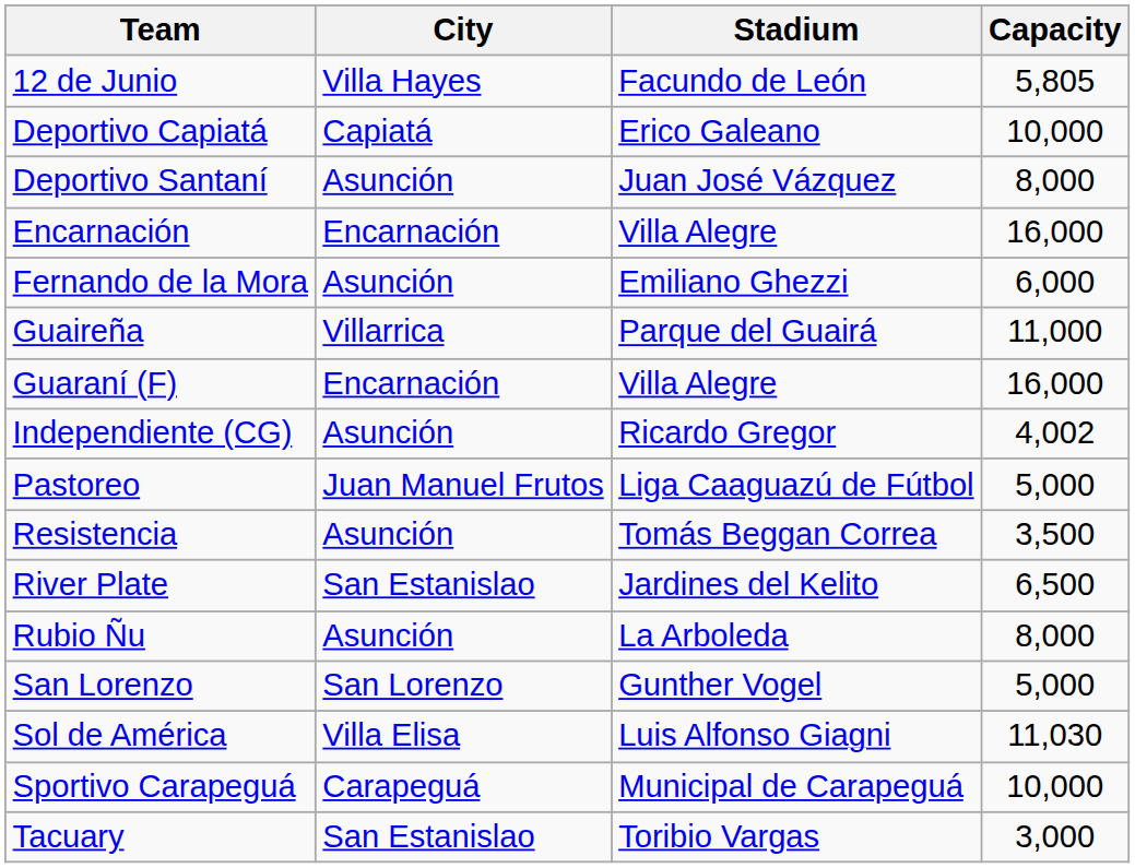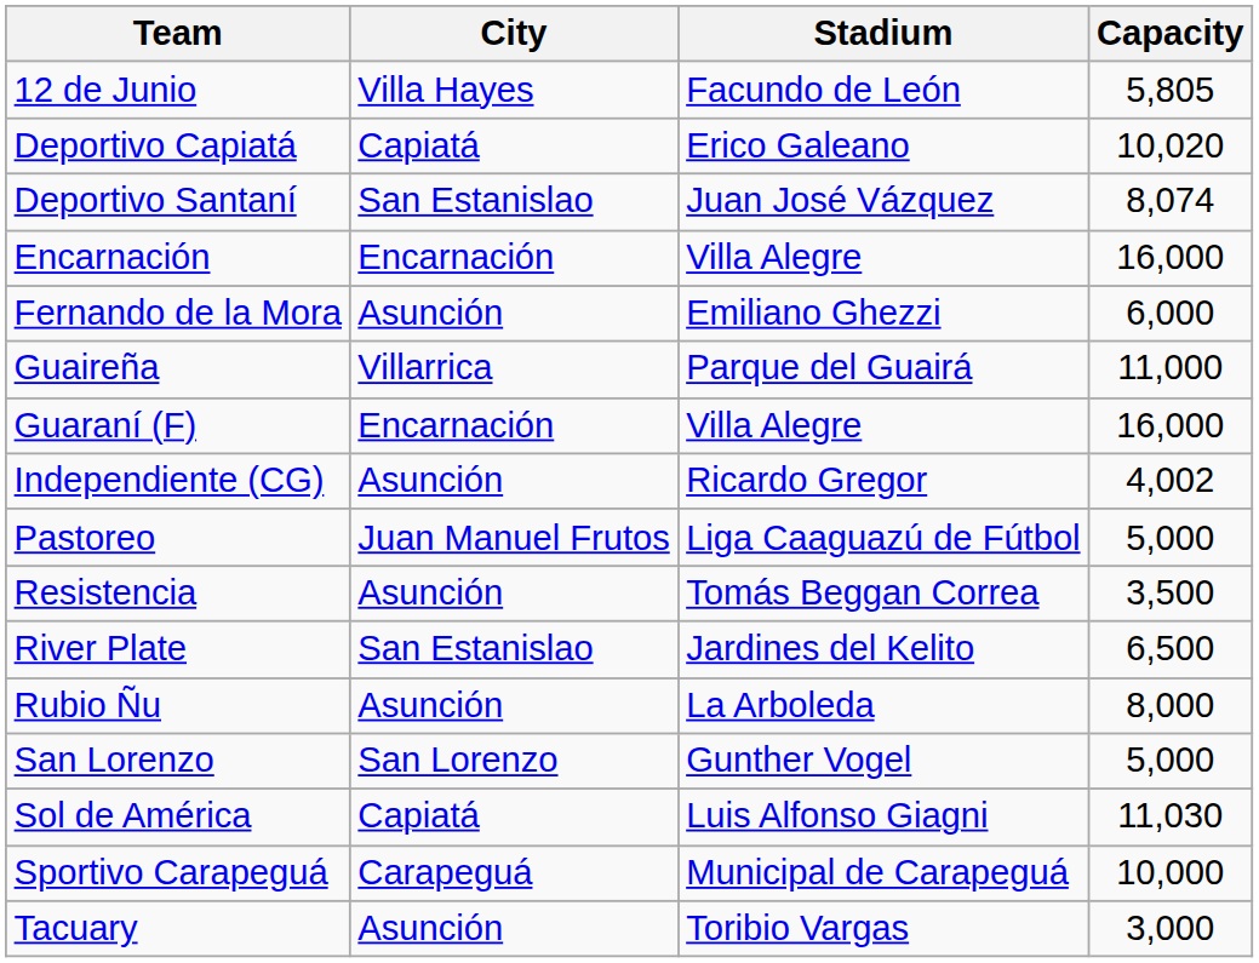Deportivo Capiatá | Capacity: 10,000 -> 10,020
Deportivo Santaní | City: Asunción -> San Estanislao
Deportivo Santaní | Capacity: 8,000 -> 8,074
Sol de América | City: Villa Elisa -> Capiatá
Tacuary | City: San Estanislao -> Asunción
